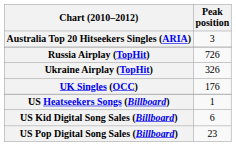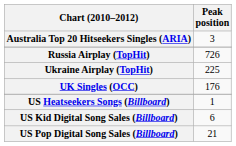Ukraine Airplay (TopHit) | Peak position: 326 -> 225
US Pop Digital Song Sales (Billboard) | Peak position: 23 -> 21
